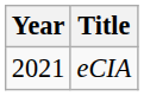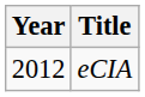eCIA | Year: 2021 -> 2012
